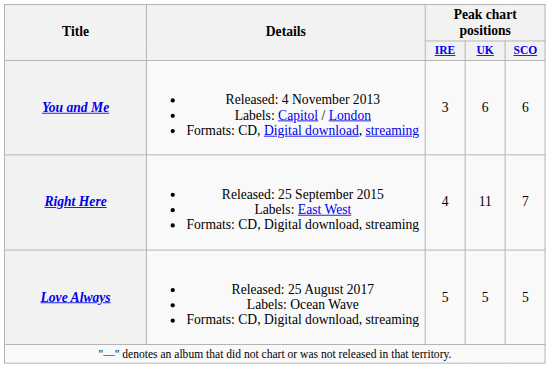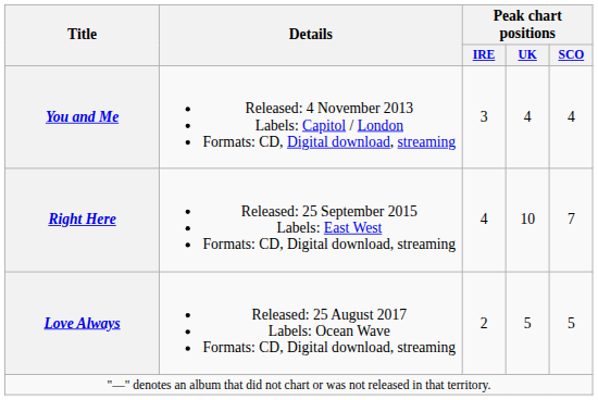You and Me | Peak chart positions / UK: 6 -> 4
You and Me | Peak chart positions / SCO: 6 -> 4
Right Here | Peak chart positions / UK: 11 -> 10
Love Always | Peak chart positions / IRE: 5 -> 2
